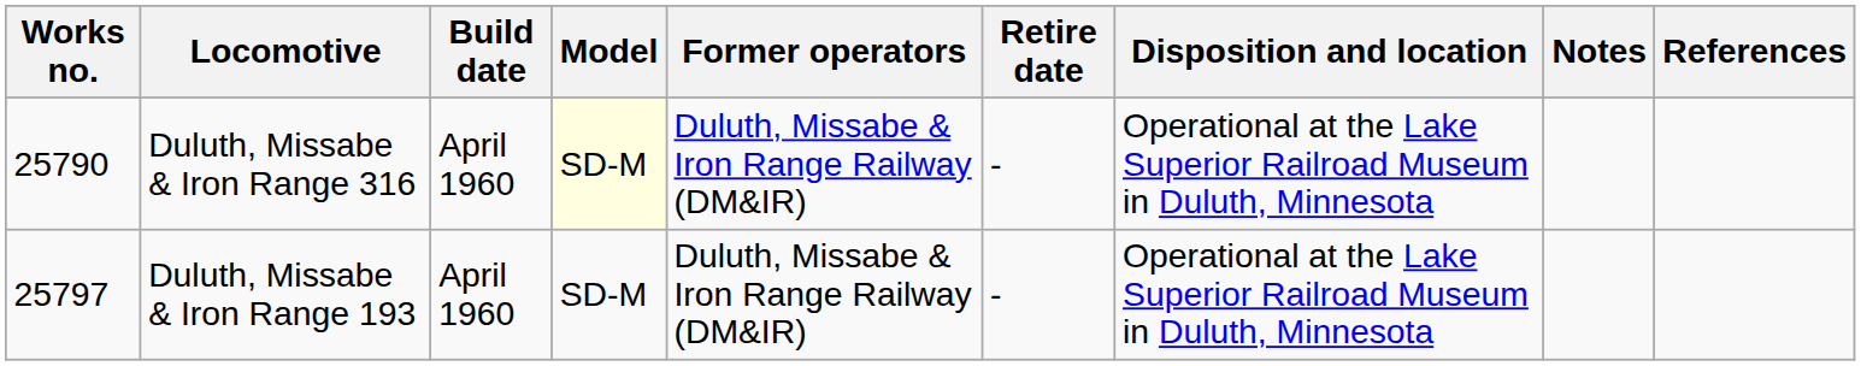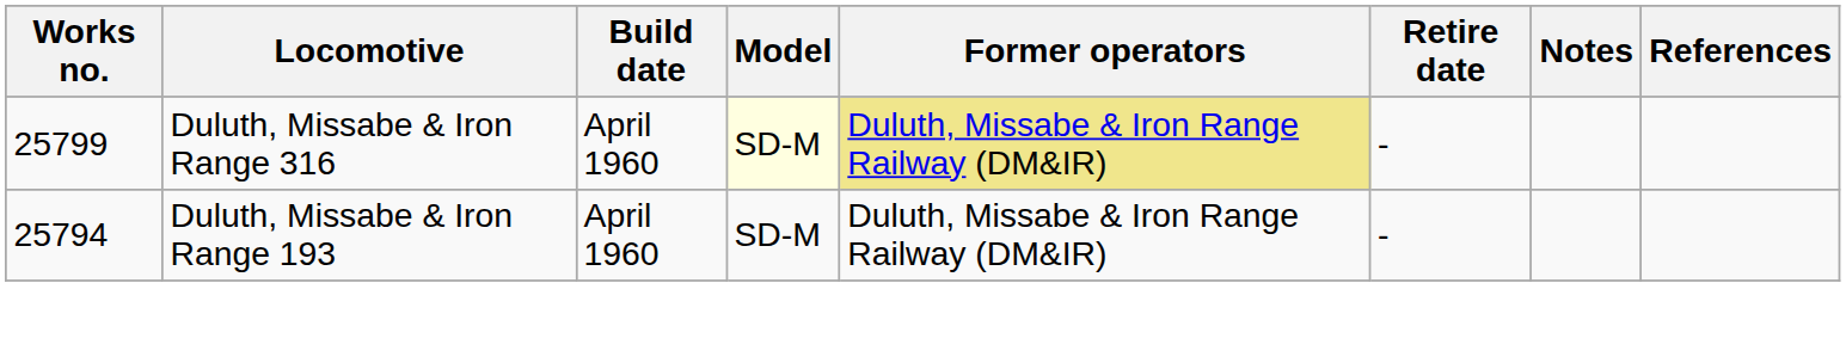- column: Disposition and location | Operational at the Lake Superior Railroad Museum in Duluth, Minnesota | Operational at the Lake Superior Railroad Museum in Duluth, Minnesota
Duluth, Missabe & Iron Range 316 | Works no.: 25790 -> 25799
Duluth, Missabe & Iron Range 316 | Former operators: no background -> khaki background
Duluth, Missabe & Iron Range 193 | Works no.: 25797 -> 25794
